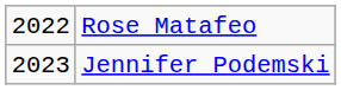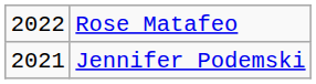Jennifer Podemski | column 1: 2023 -> 2021
